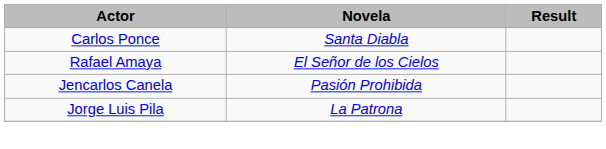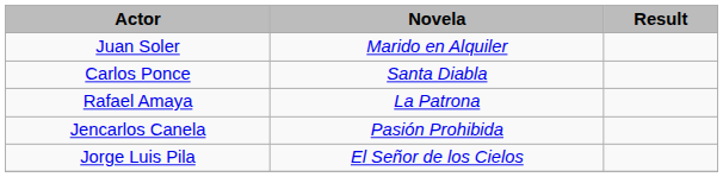+ row: Juan Soler | Marido en Alquiler
Rafael Amaya | Novela: El Señor de los Cielos -> La Patrona
Jorge Luis Pila | Novela: La Patrona -> El Señor de los Cielos
